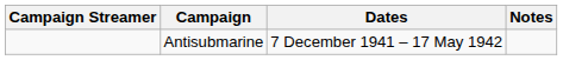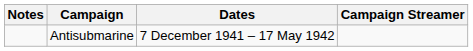columns swapped: Campaign Streamer <-> Notes
